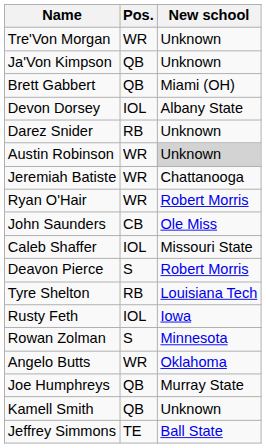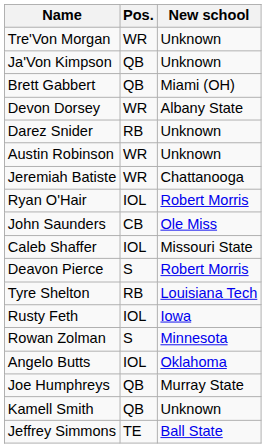Devon Dorsey | Pos.: IOL -> WR
Austin Robinson | New school: lightgrey background -> no background
Ryan O'Hair | Pos.: WR -> IOL
Angelo Butts | Pos.: WR -> IOL
